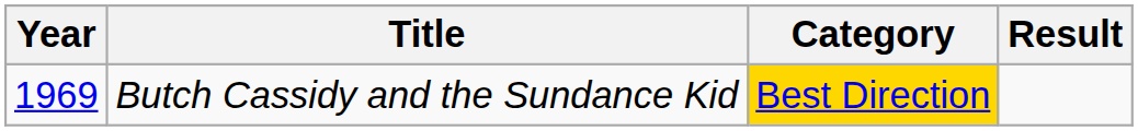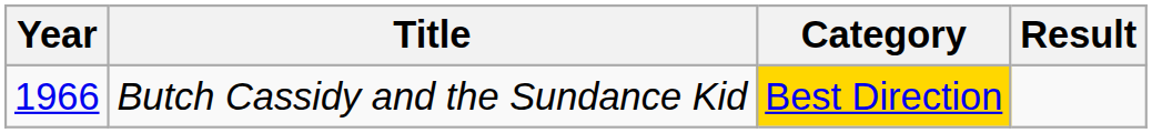Butch Cassidy and the Sundance Kid | Year: 1969 -> 1966
